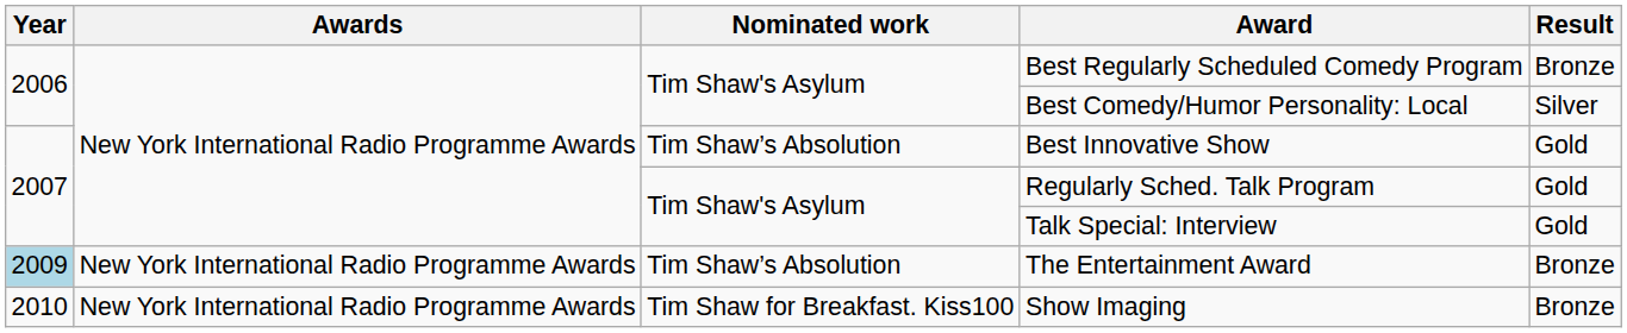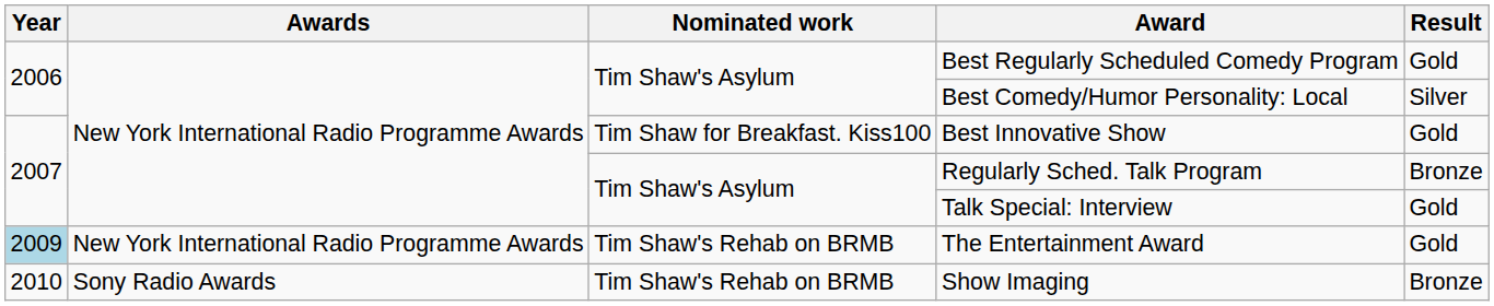Best Regularly Scheduled Comedy Program | Result: Bronze -> Gold
Best Innovative Show | Nominated work: Tim Shaw’s Absolution -> Tim Shaw for Breakfast. Kiss100
Regularly Sched. Talk Program | Result: Gold -> Bronze
The Entertainment Award | Nominated work: Tim Shaw’s Absolution -> Tim Shaw's Rehab on BRMB
The Entertainment Award | Result: Bronze -> Gold
Show Imaging | Awards: New York International Radio Programme Awards -> Sony Radio Awards
Show Imaging | Nominated work: Tim Shaw for Breakfast. Kiss100 -> Tim Shaw's Rehab on BRMB
